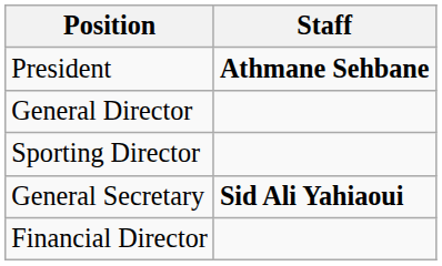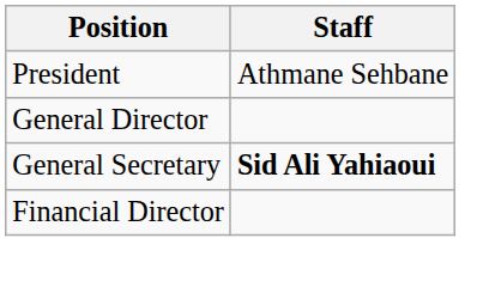President | Staff: bold -> normal
- row: Sporting Director
